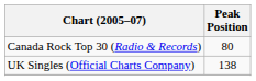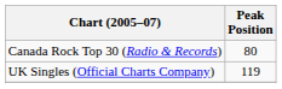UK Singles (Official Charts Company) | Peak Position: 138 -> 119
